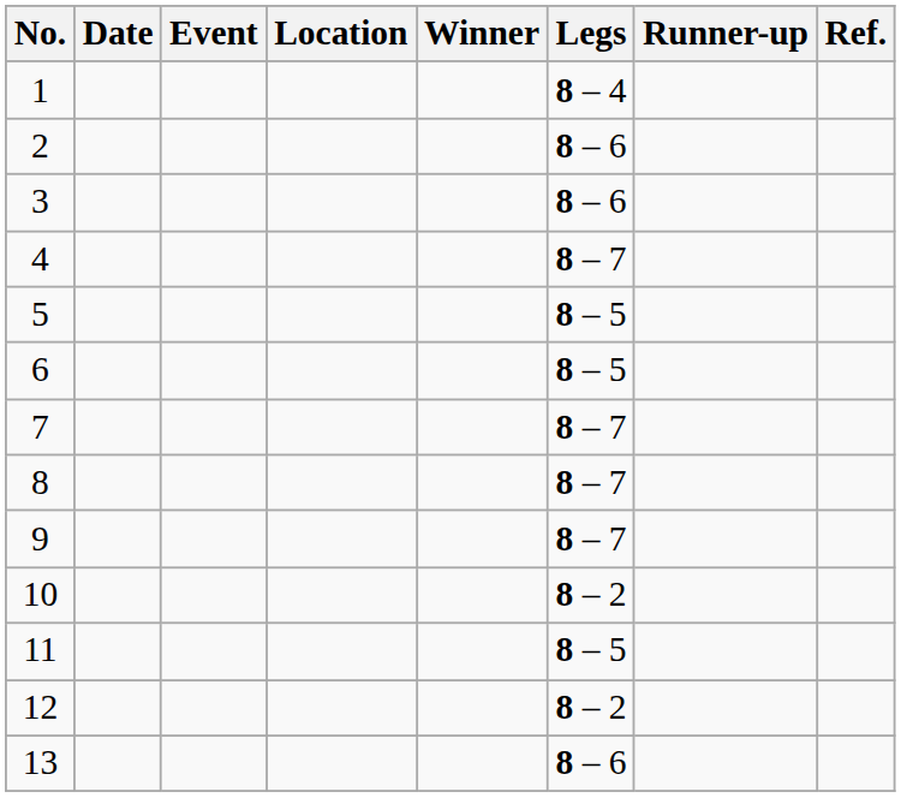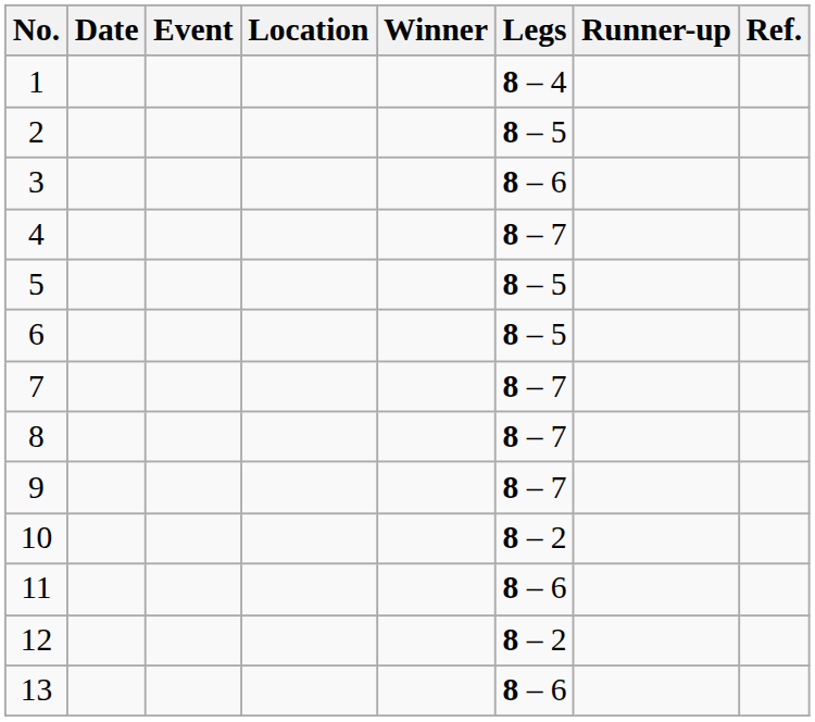2 | Legs: 8 – 6 -> 8 – 5
11 | Legs: 8 – 5 -> 8 – 6
